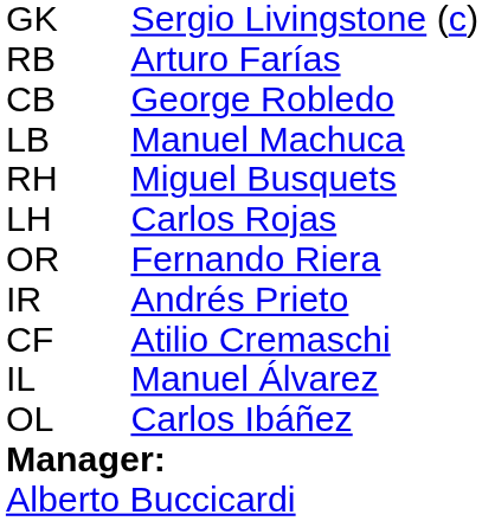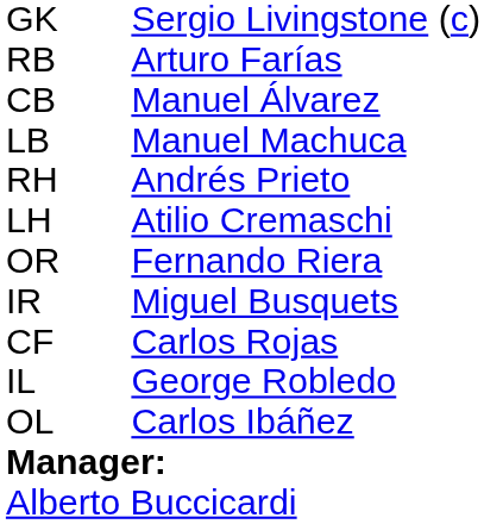CB | column 3: George Robledo -> Manuel Álvarez
RH | column 3: Miguel Busquets -> Andrés Prieto
LH | column 3: Carlos Rojas -> Atilio Cremaschi
IR | column 3: Andrés Prieto -> Miguel Busquets
CF | column 3: Atilio Cremaschi -> Carlos Rojas
IL | column 3: Manuel Álvarez -> George Robledo
